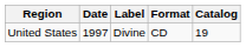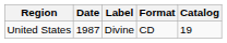United States | Date: 1997 -> 1987
